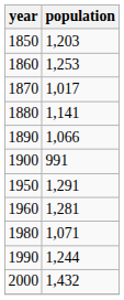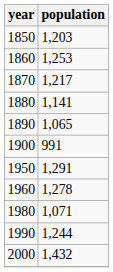1870 | population: 1,017 -> 1,217
1890 | population: 1,066 -> 1,065
1960 | population: 1,281 -> 1,278
